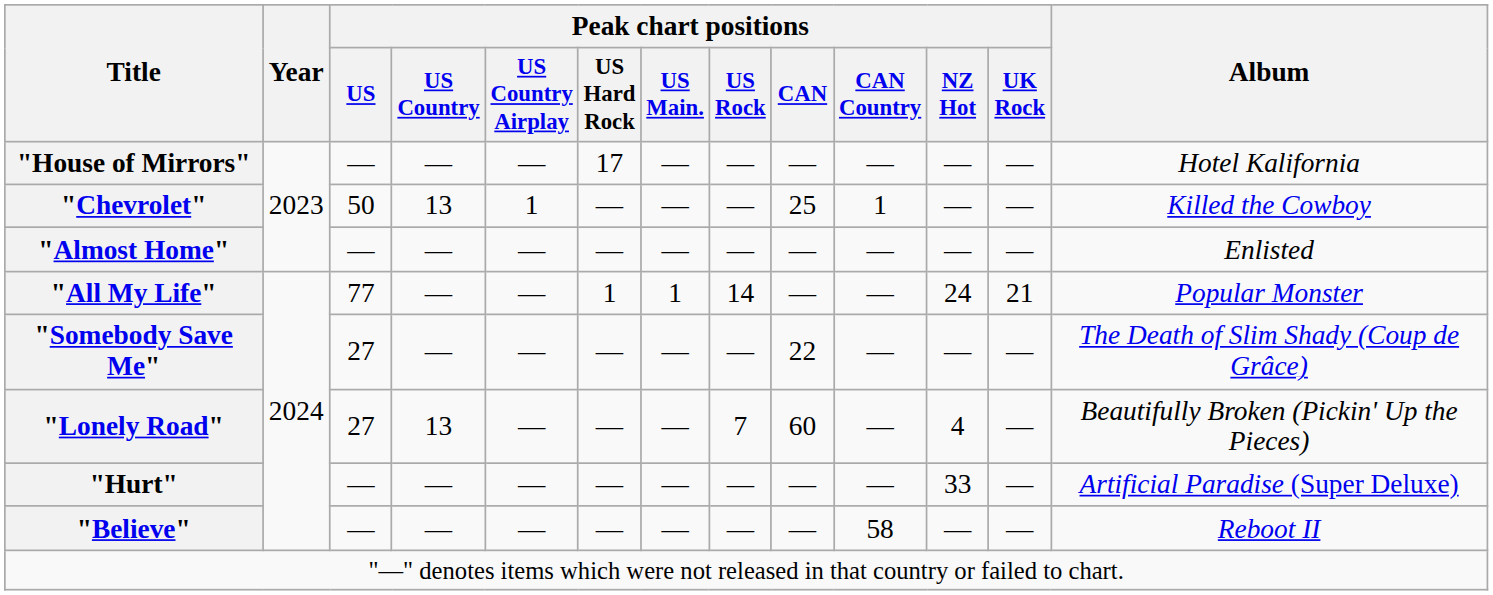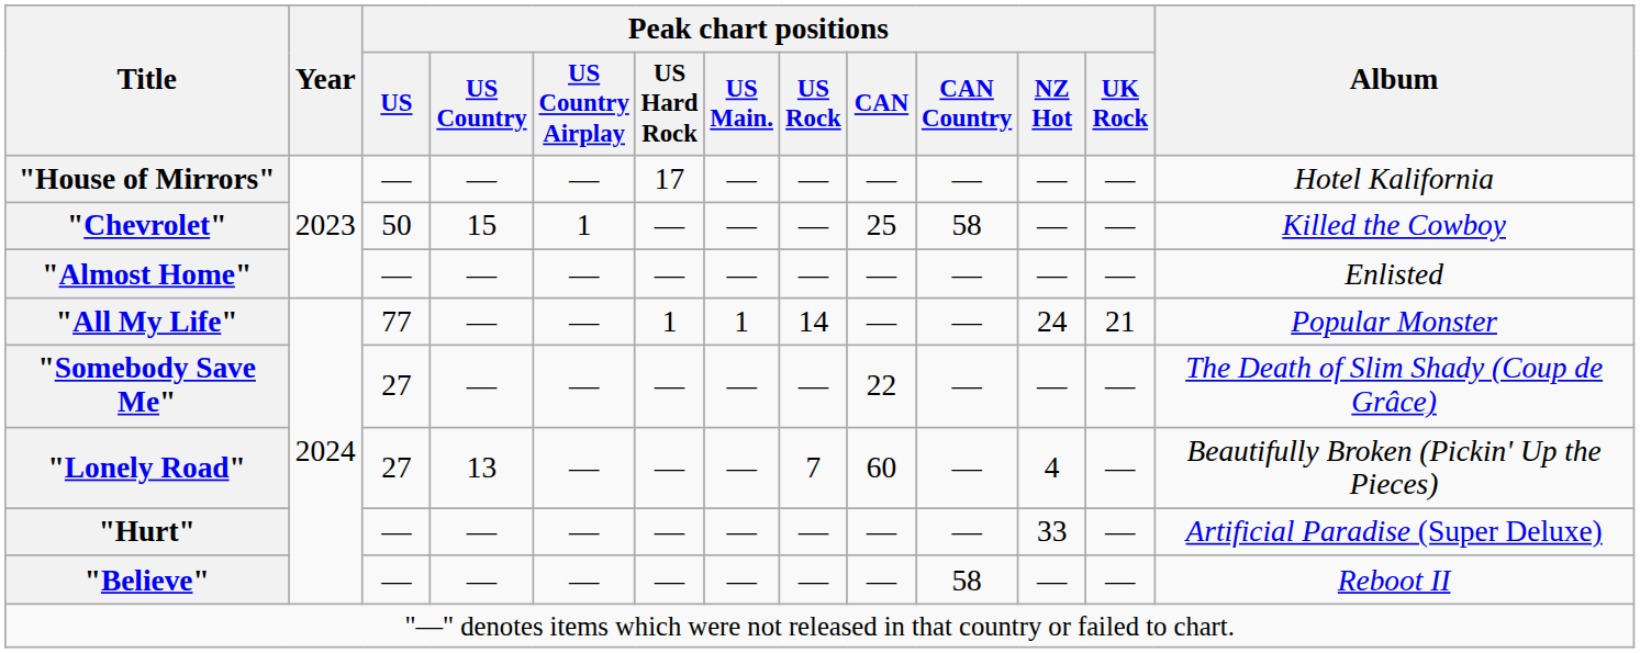"Chevrolet" | Peak chart positions / US Country: 13 -> 15
"Chevrolet" | Peak chart positions / CAN Country: 1 -> 58
